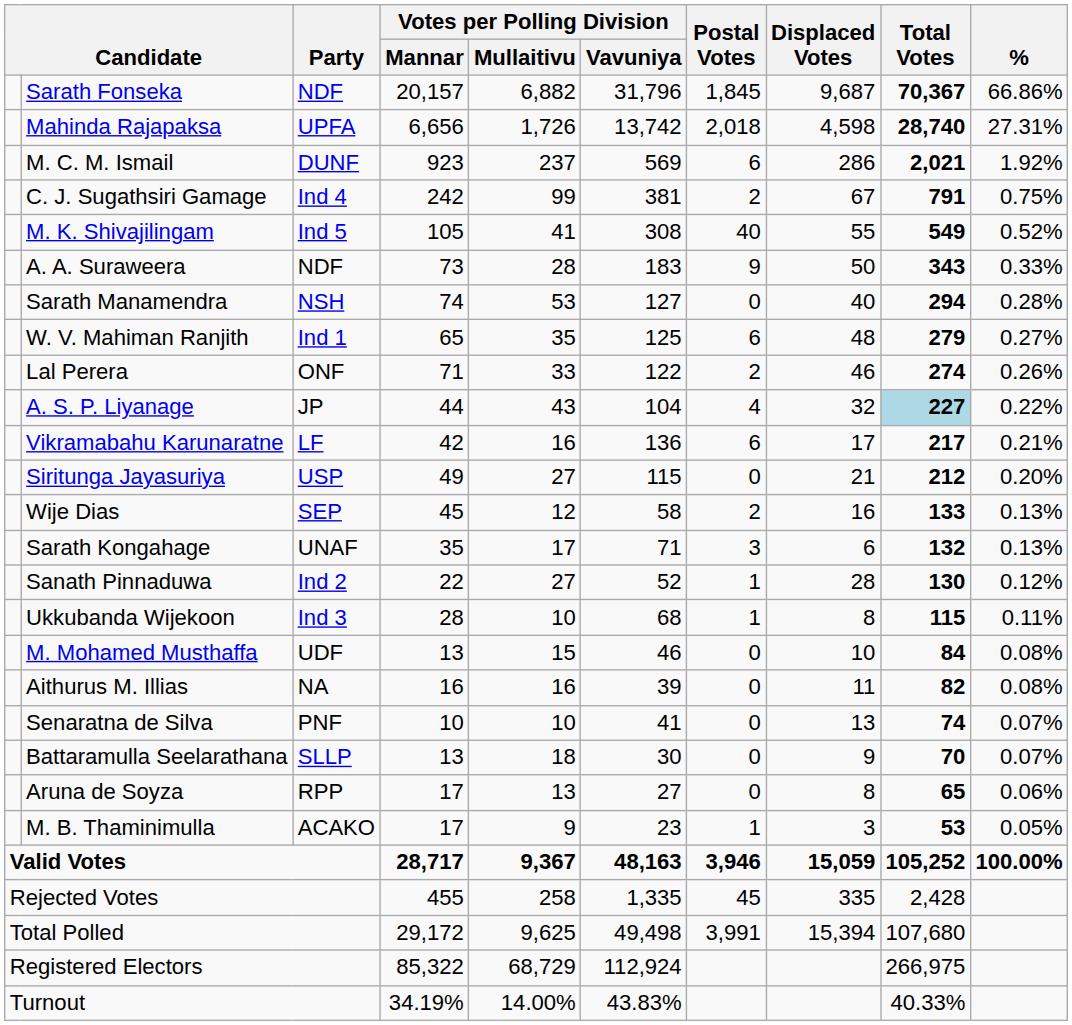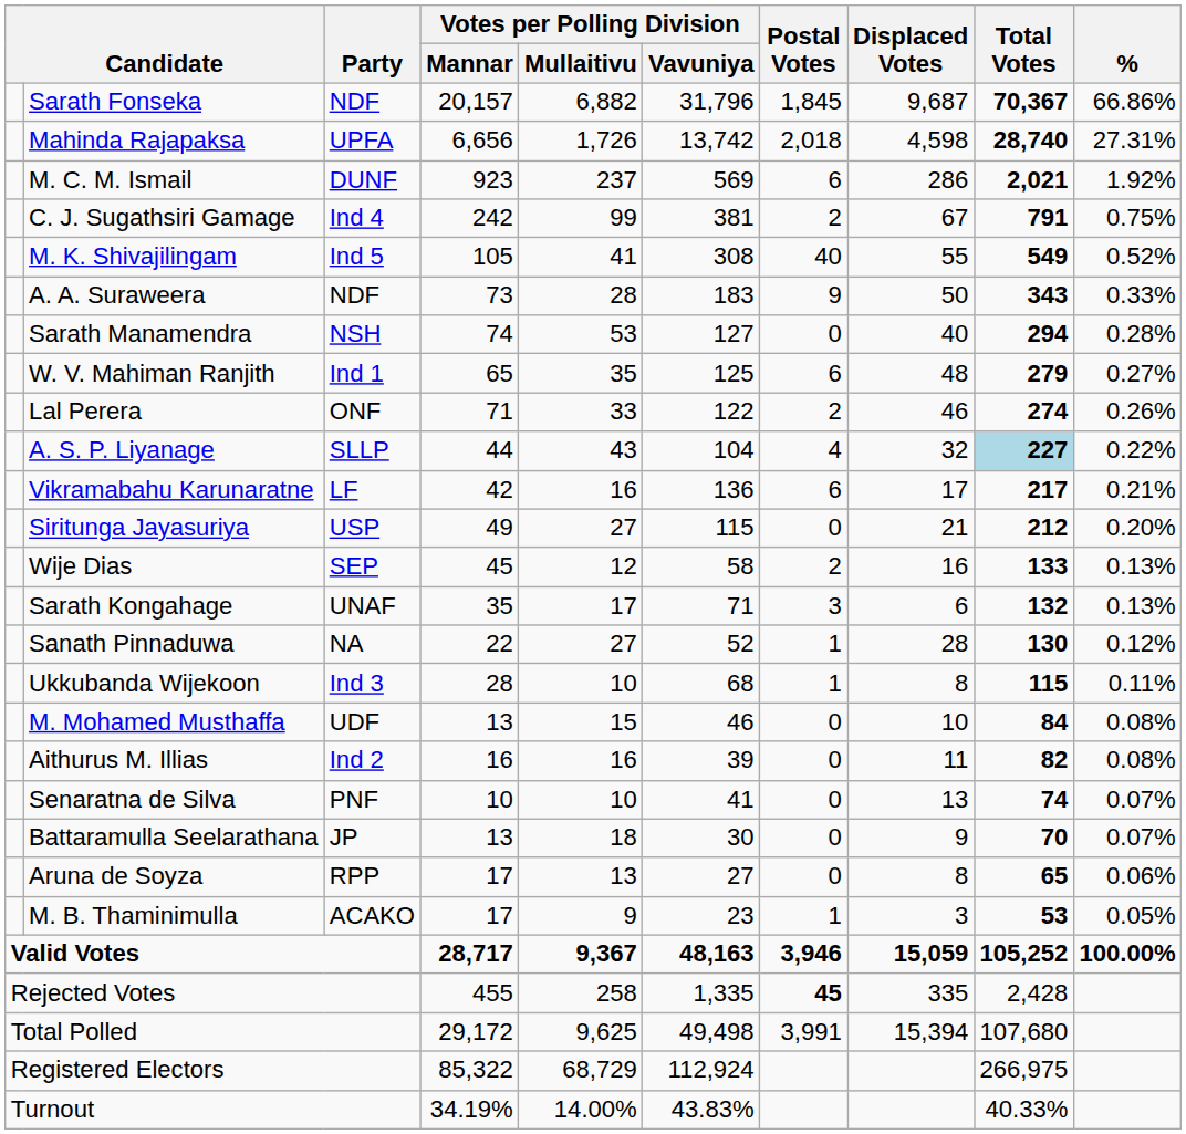A. S. P. Liyanage | Party: JP -> SLLP
Sanath Pinnaduwa | Party: Ind 2 -> NA
Aithurus M. Illias | Party: NA -> Ind 2
Battaramulla Seelarathana | Party: SLLP -> JP
Rejected Votes | Postal Votes: normal -> bold
